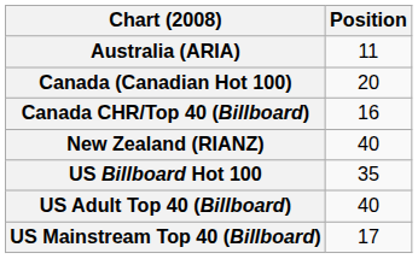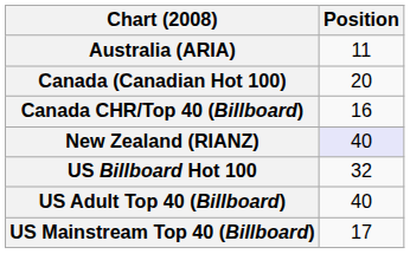New Zealand (RIANZ) | Position: no background -> lavender background
US Billboard Hot 100 | Position: 35 -> 32
